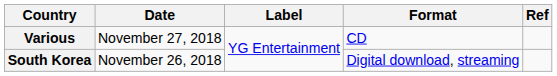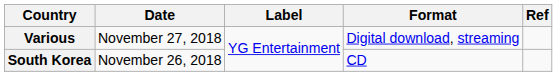Various | Format: CD -> Digital download, streaming
South Korea | Format: Digital download, streaming -> CD
